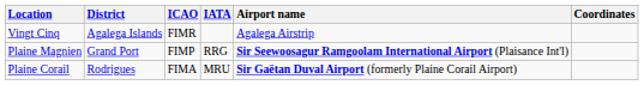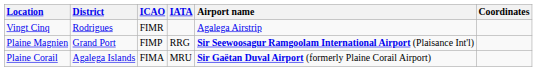Vingt Cinq | District: Agalega Islands -> Rodrigues
Plaine Corail | District: Rodrigues -> Agalega Islands
